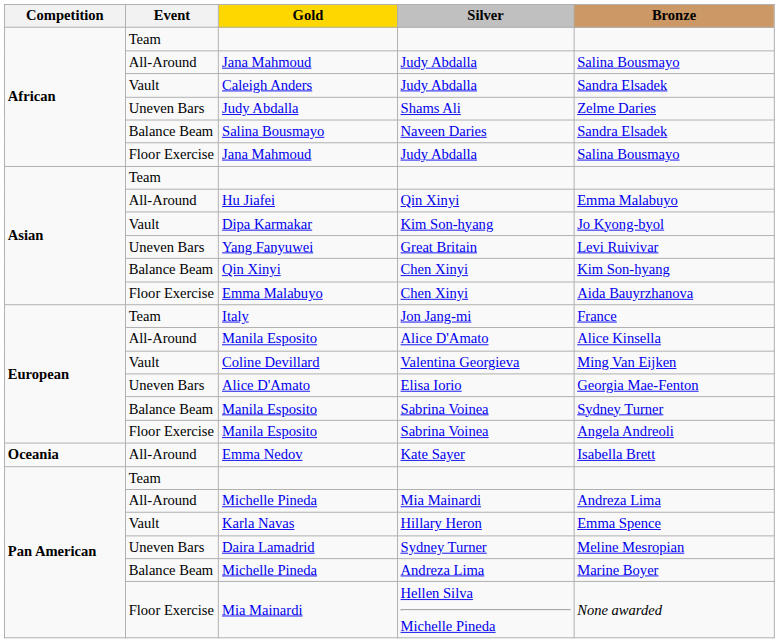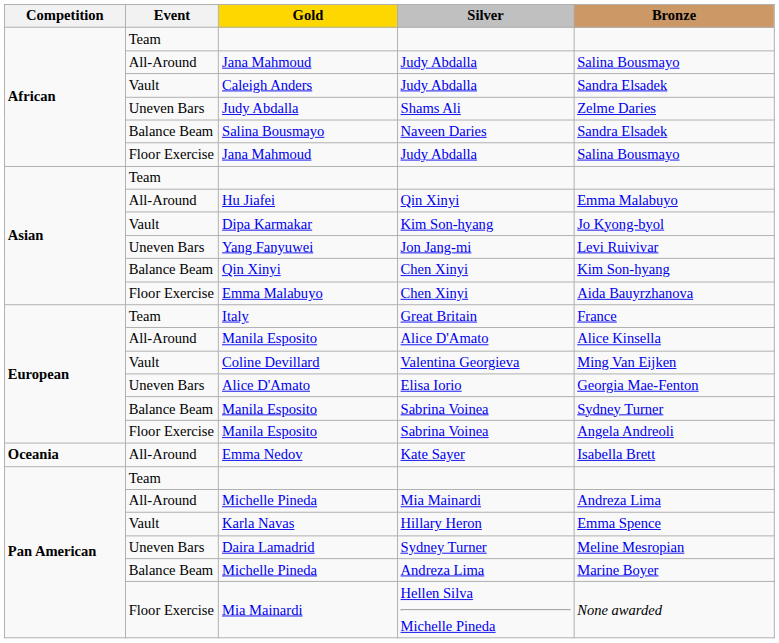Yang Fanyuwei | Silver: Great Britain -> Jon Jang-mi
Italy | Silver: Jon Jang-mi -> Great Britain
